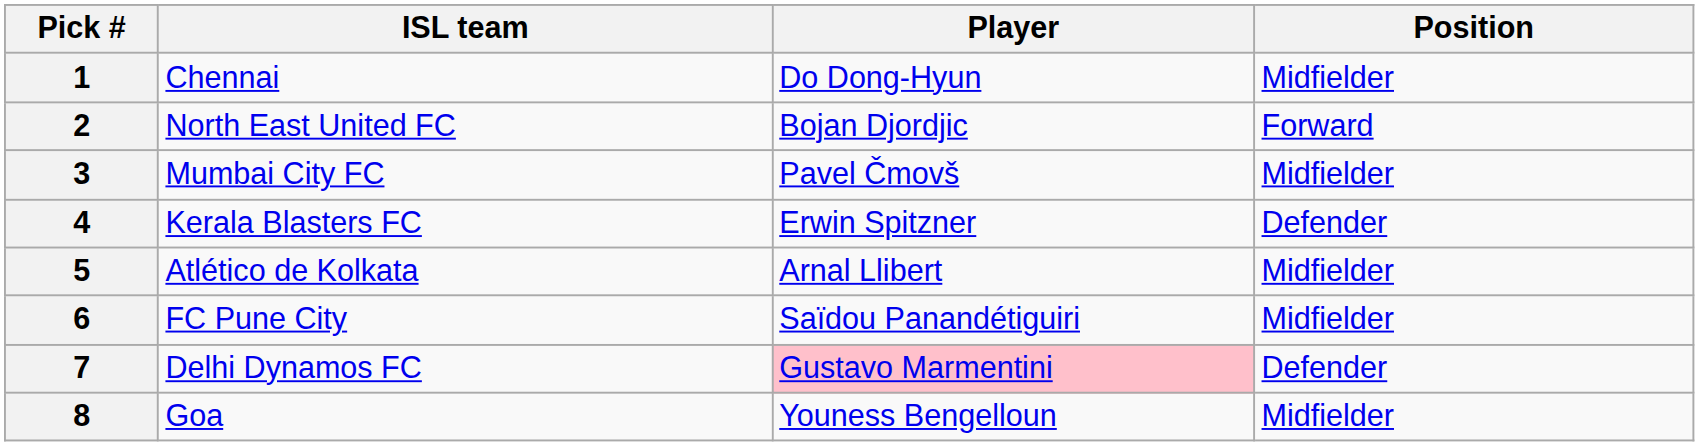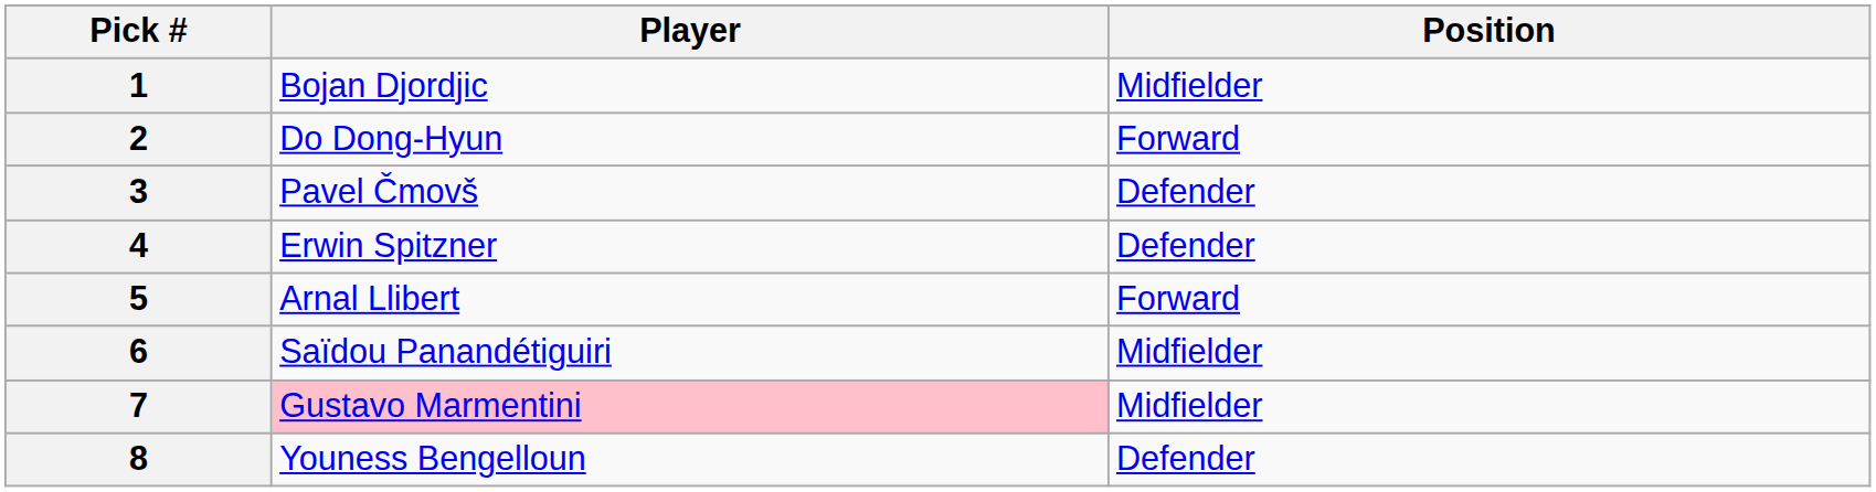- column: ISL team | Chennai | North East United FC | Mumbai City FC | Kerala Blasters FC | Atlético de Kolkata | FC Pune City | Delhi Dynamos FC | Goa
1 | Player: Do Dong-Hyun -> Bojan Djordjic
2 | Player: Bojan Djordjic -> Do Dong-Hyun
3 | Position: Midfielder -> Defender
5 | Position: Midfielder -> Forward
7 | Position: Defender -> Midfielder
8 | Position: Midfielder -> Defender
